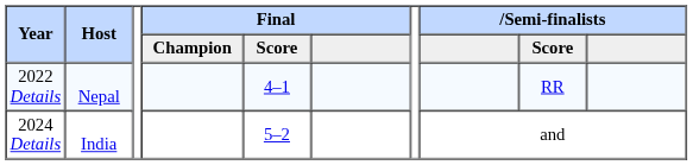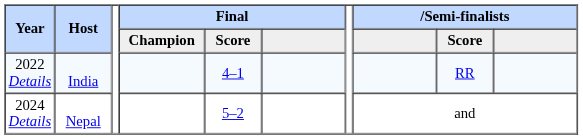2022 Details | Host: Nepal -> India
2024 Details | Host: India -> Nepal
